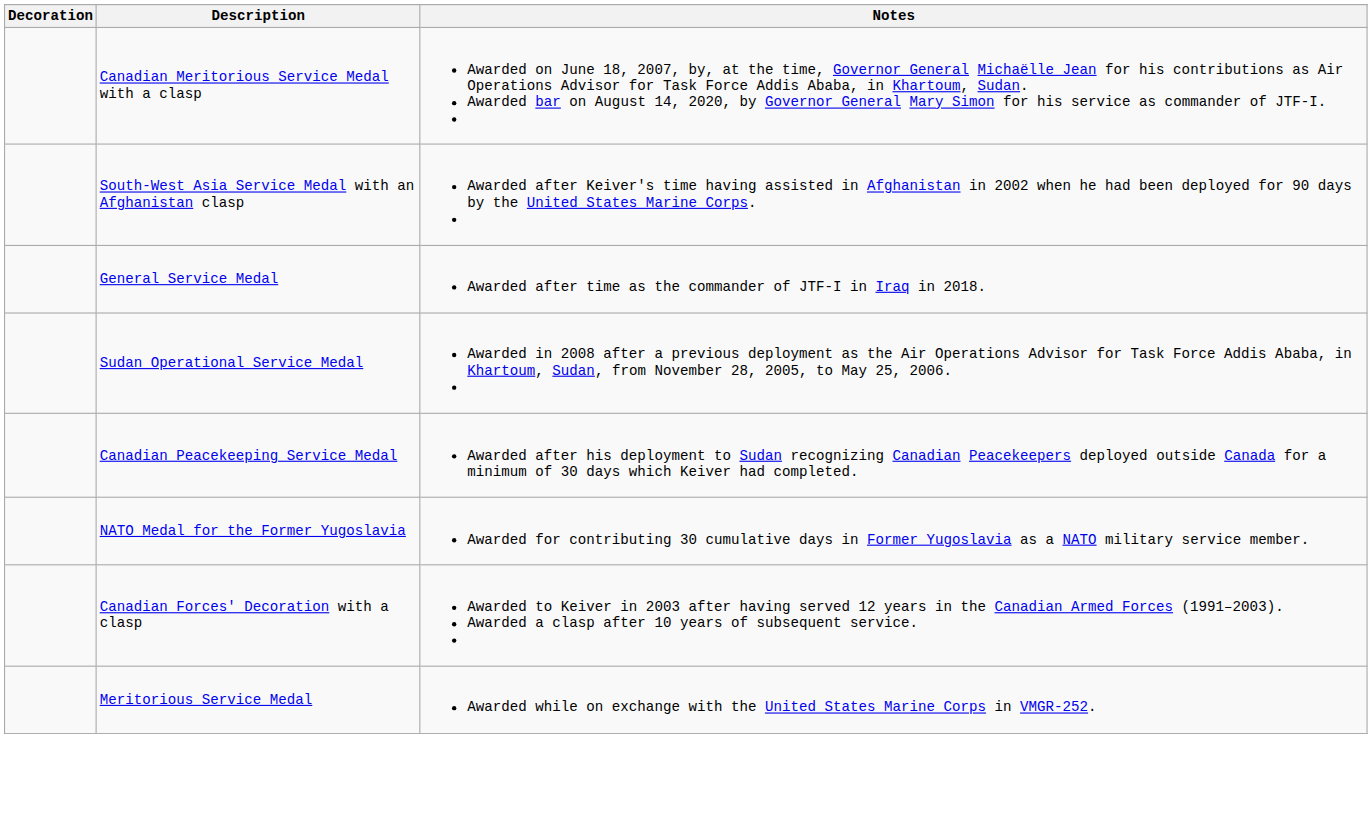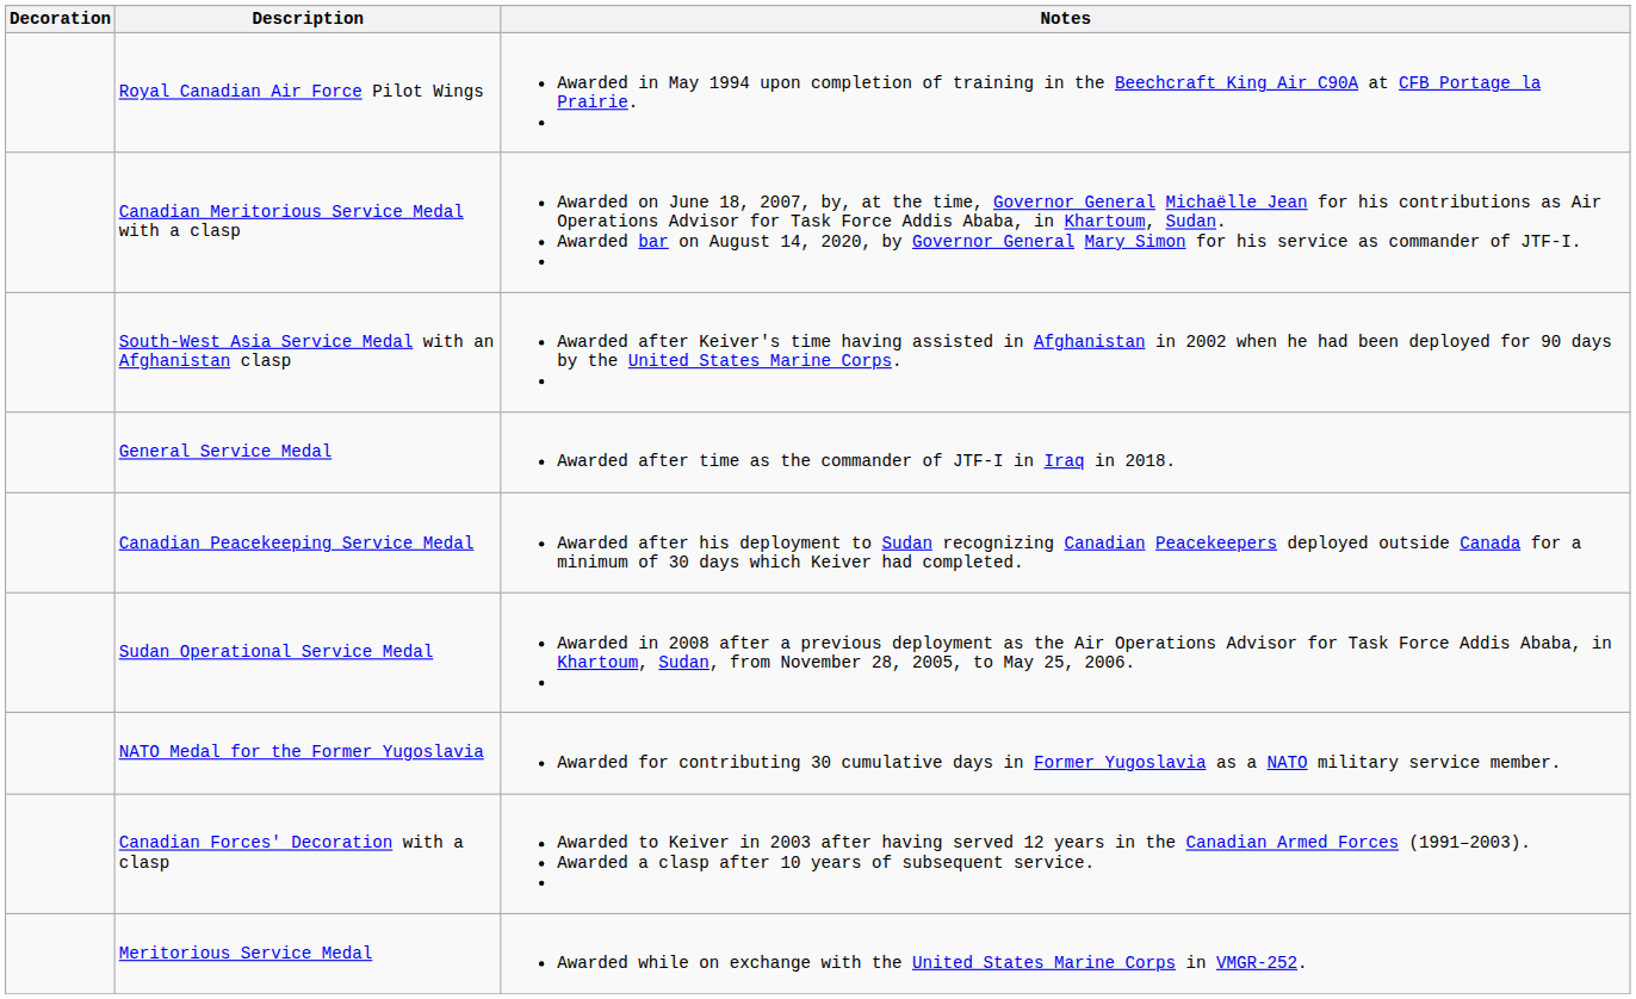+ row: Royal Canadian Air Force Pilot Wings | Awarded in May 1994 upon completion of training in the Beechcraft King Air C90A at CFB Portage la Prairie.
rows swapped: Sudan Operational Service Medal <-> Canadian Peacekeeping Service Medal
